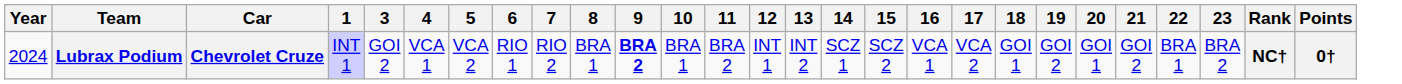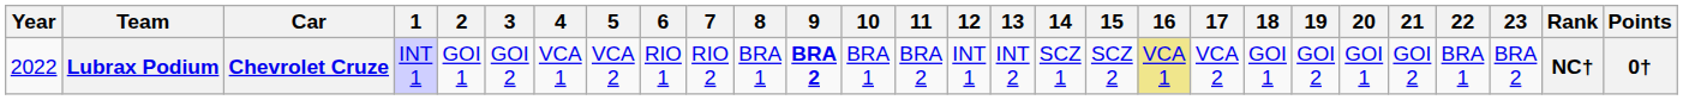+ column: 2 | GOI 1
Lubrax Podium | Year: 2024 -> 2022
Lubrax Podium | 16: no background -> khaki background
